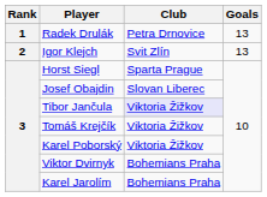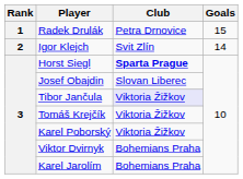Radek Drulák | Goals: 13 -> 15
Igor Klejch | Goals: 13 -> 14
Horst Siegl | Club: normal -> bold
